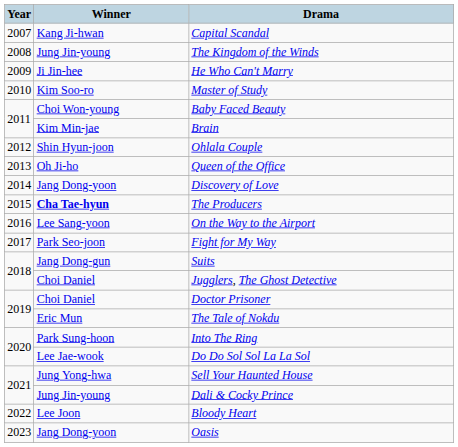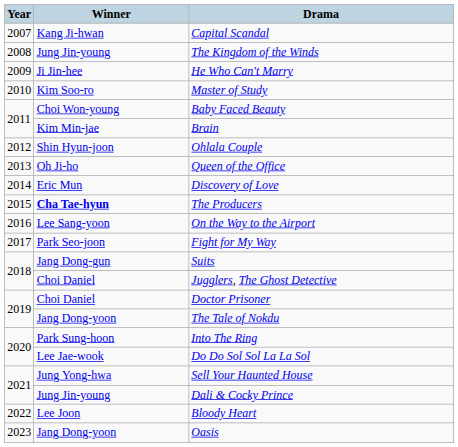Discovery of Love | Winner: Jang Dong-yoon -> Eric Mun
The Tale of Nokdu | Winner: Eric Mun -> Jang Dong-yoon
